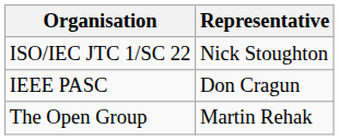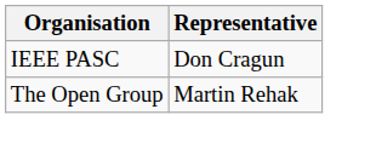- row: ISO/IEC JTC 1/SC 22 | Nick Stoughton
